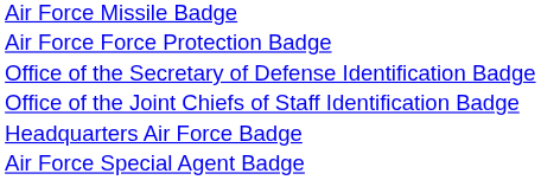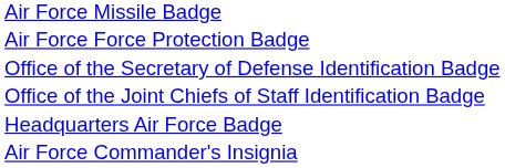+ row: Air Force Commander's Insignia
- row: Air Force Special Agent Badge
